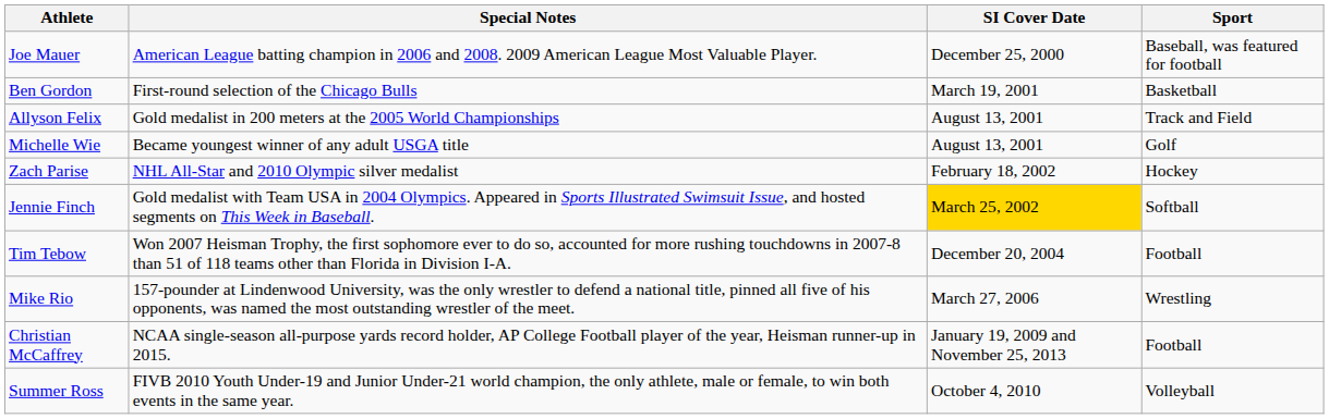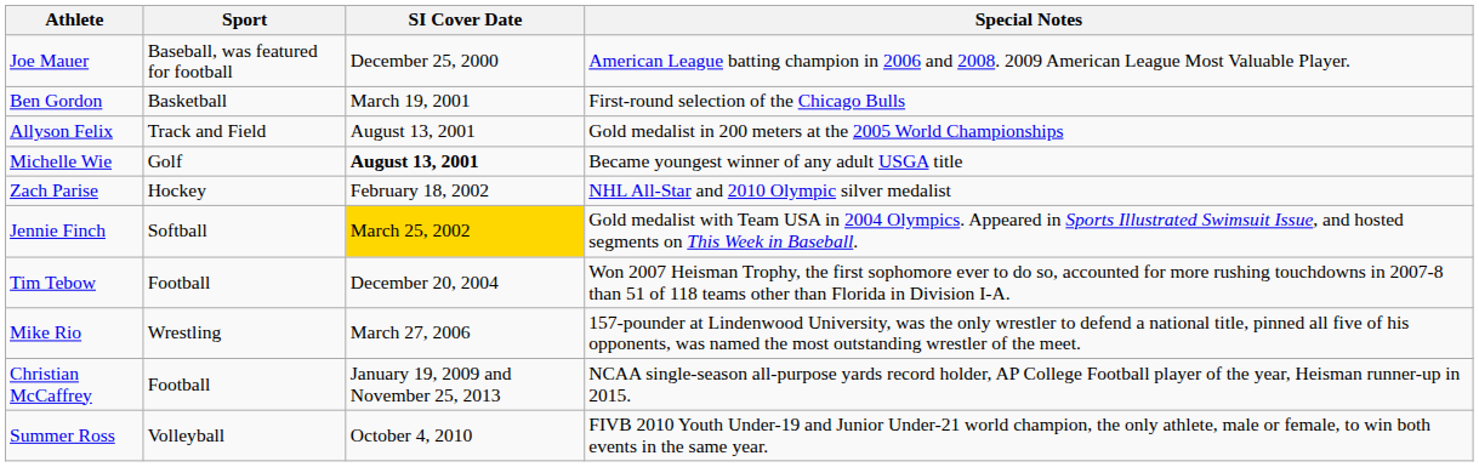columns swapped: Sport <-> Special Notes
Michelle Wie | SI Cover Date: normal -> bold
